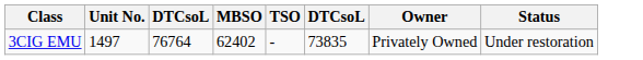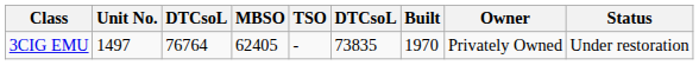+ column: Built | 1970
3CIG EMU | MBSO: 62402 -> 62405
